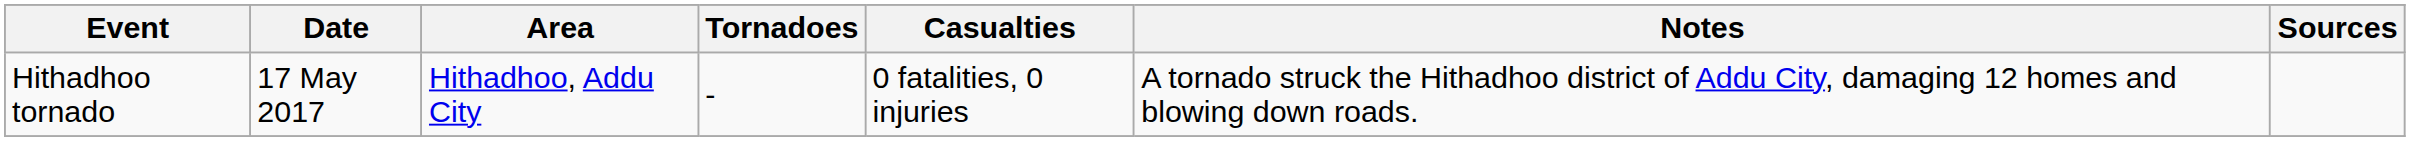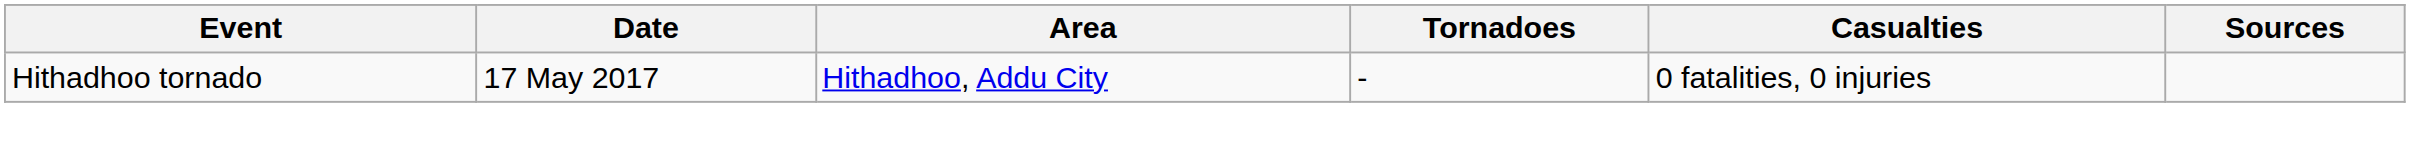- column: Notes | A tornado struck the Hithadhoo district of Addu City, damaging 12 homes and blowing down roads.
